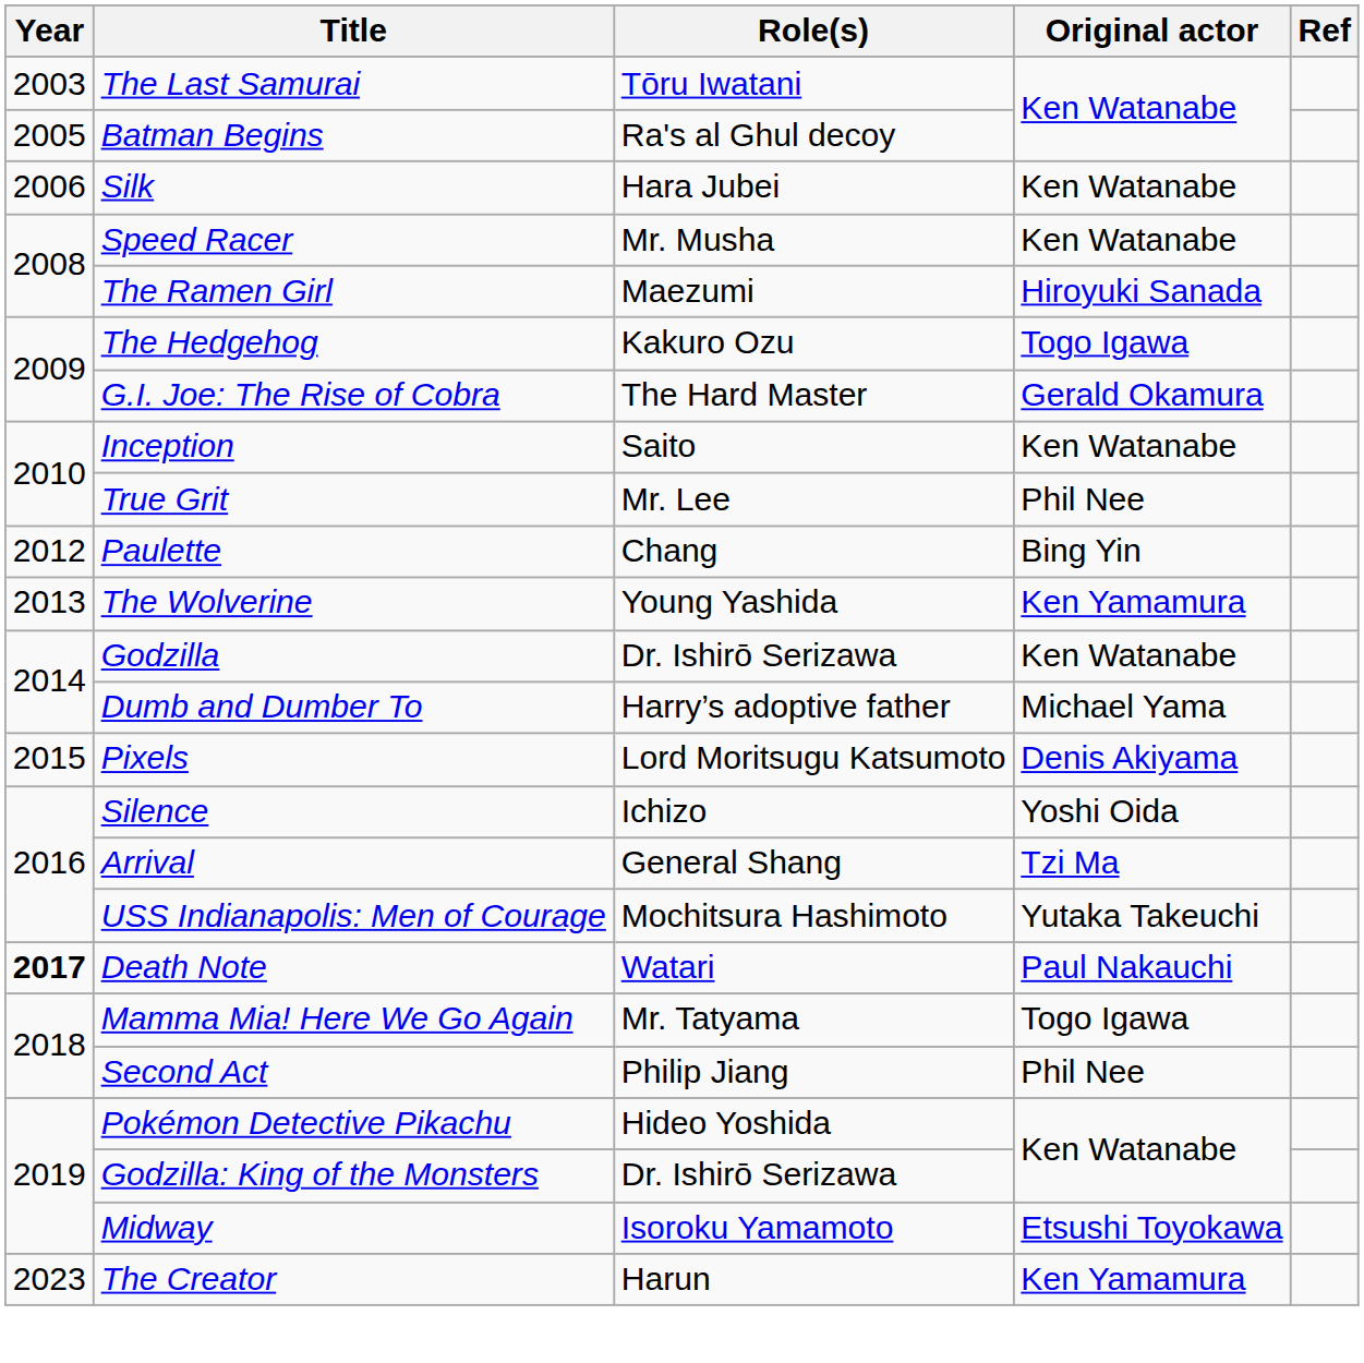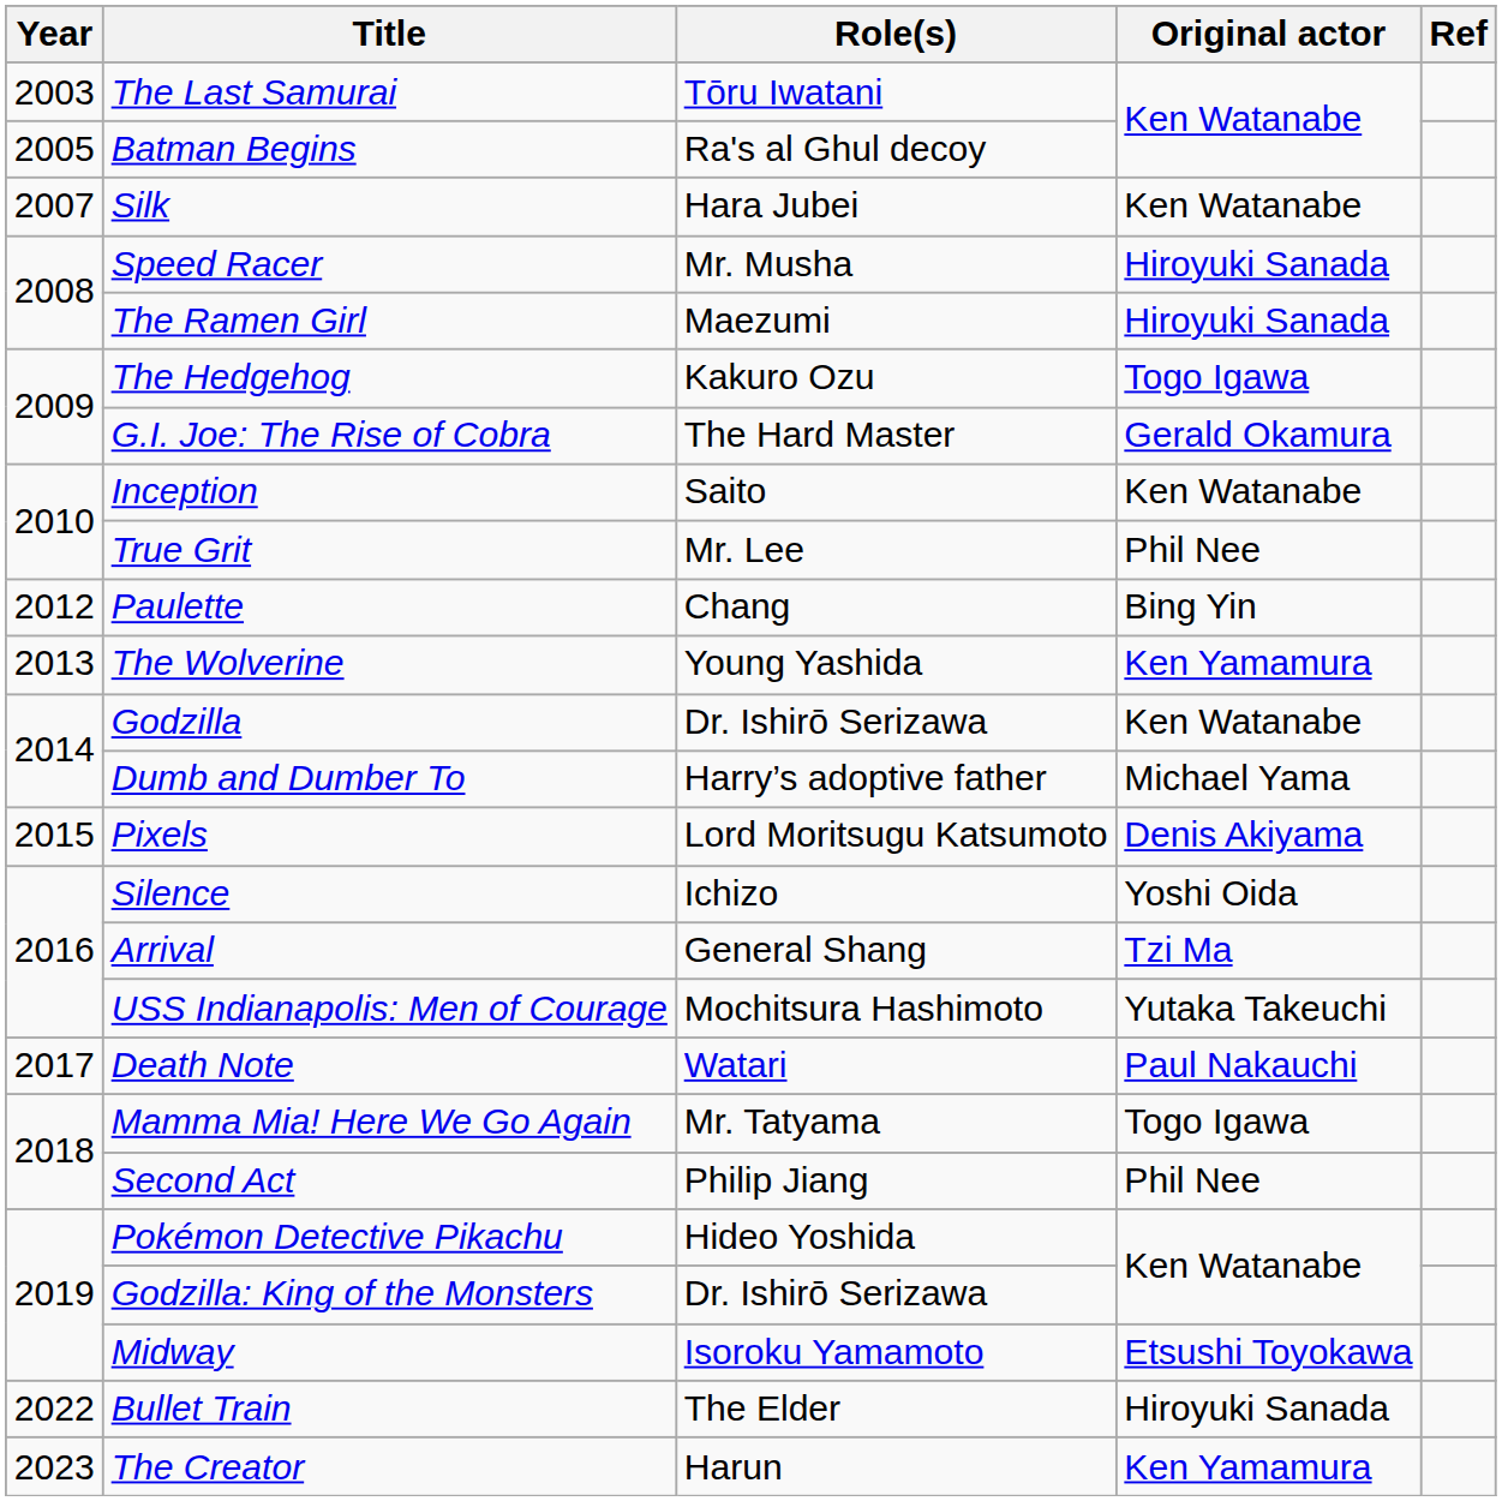Silk | Year: 2006 -> 2007
Speed Racer | Original actor: Ken Watanabe -> Hiroyuki Sanada
Death Note | Year: bold -> normal
+ row: 2022 | Bullet Train | The Elder | Hiroyuki Sanada
